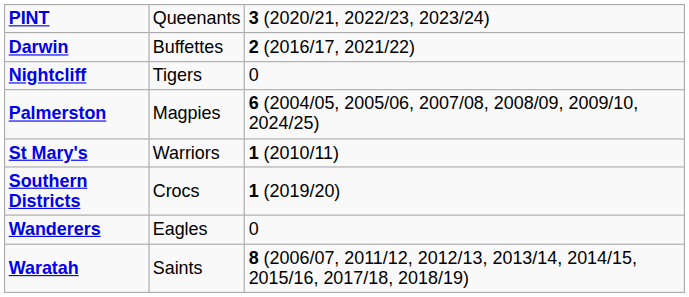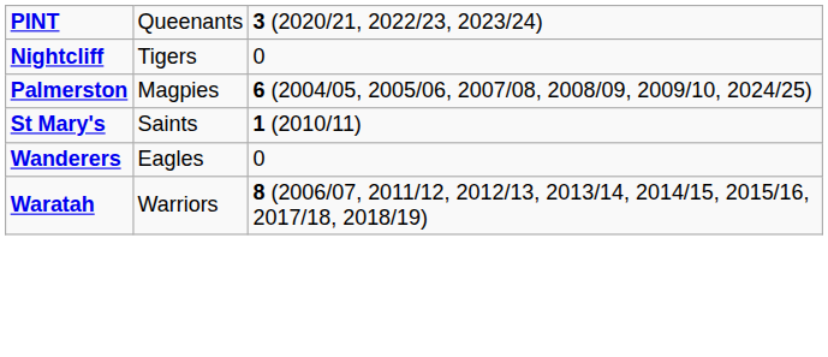- row: Darwin | Buffettes | 2 (2016/17, 2021/22)
St Mary's | column 2: Warriors -> Saints
- row: Southern Districts | Crocs | 1 (2019/20)
Waratah | column 2: Saints -> Warriors
